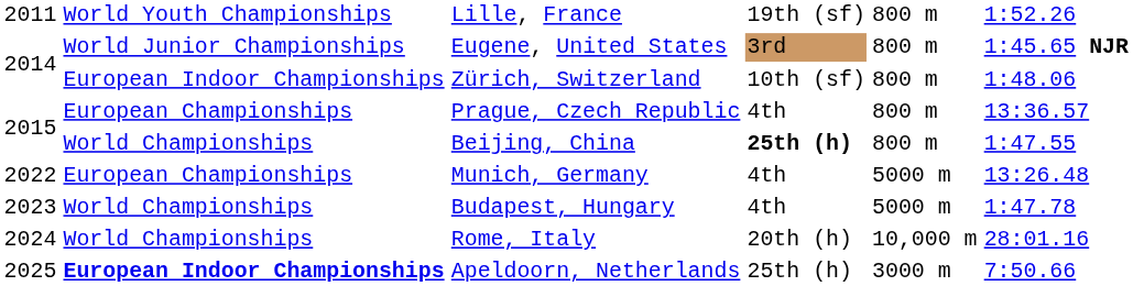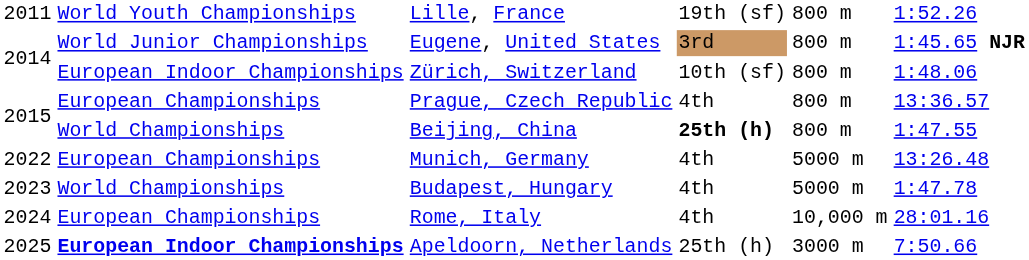Rome, Italy | column 2: World Championships -> European Championships
Rome, Italy | column 4: 20th (h) -> 4th
